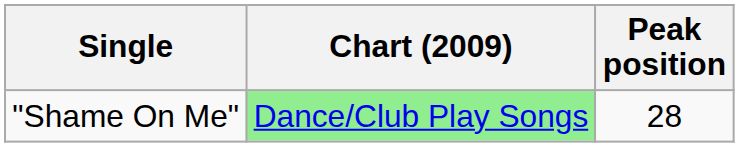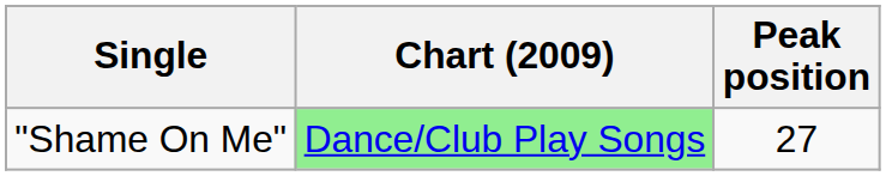"Shame On Me" | Peak position: 28 -> 27
